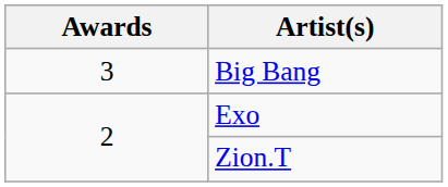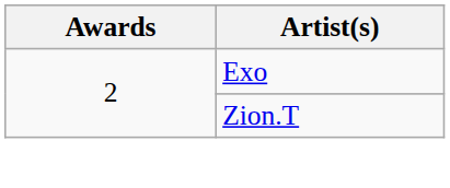- row: 3 | Big Bang
